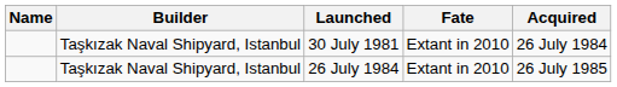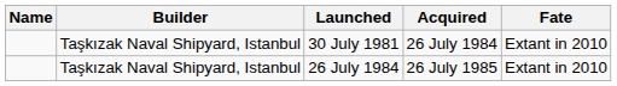columns swapped: Acquired <-> Fate
